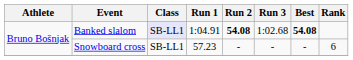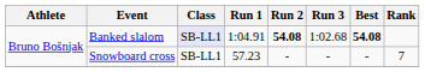Snowboard cross | Rank: 6 -> 7
